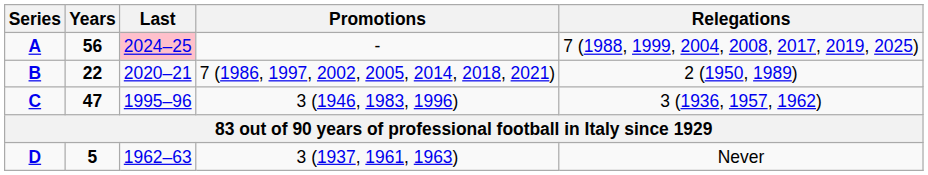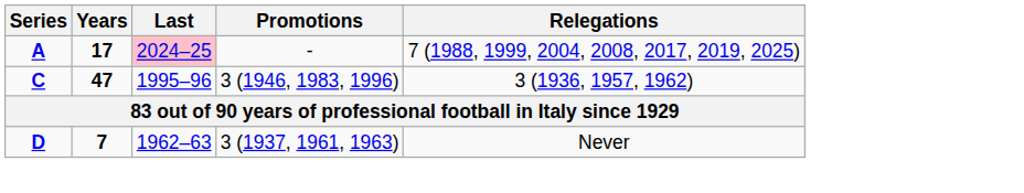A | Years: 56 -> 17
- row: B | 22 | 2020–21 | 7 (1986, 1997, 2002, 2005, 2014, 2018, 2021) | 2 (1950, 1989)
D | Years: 5 -> 7
